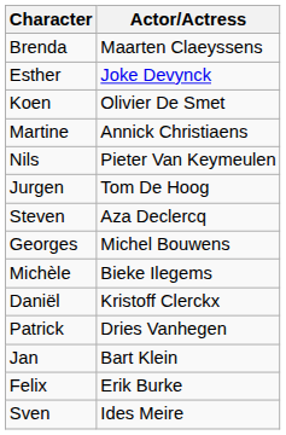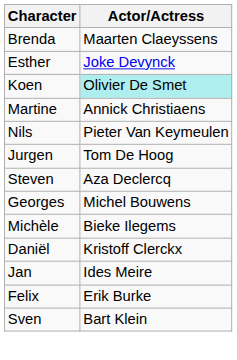Koen | Actor/Actress: no background -> paleturquoise background
- row: Patrick | Dries Vanhegen
Jan | Actor/Actress: Bart Klein -> Ides Meire
Sven | Actor/Actress: Ides Meire -> Bart Klein
